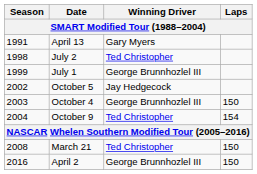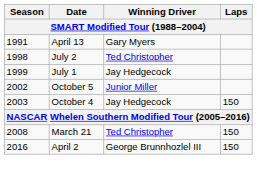July 1 | Winning Driver: George Brunnhozlel III -> Jay Hedgecock
October 5 | Winning Driver: Jay Hedgecock -> Junior Miller
October 4 | Winning Driver: George Brunnhozlel III -> Jay Hedgecock
- row: 2004 | October 9 | Ted Christopher | 154
